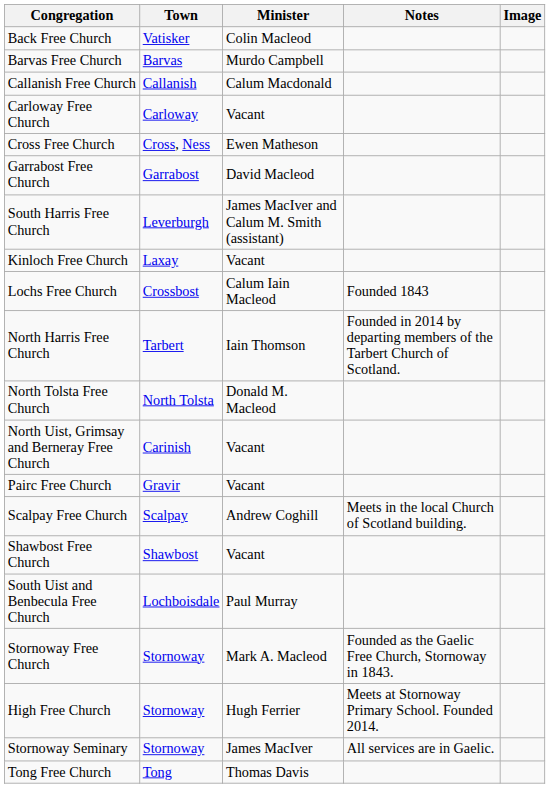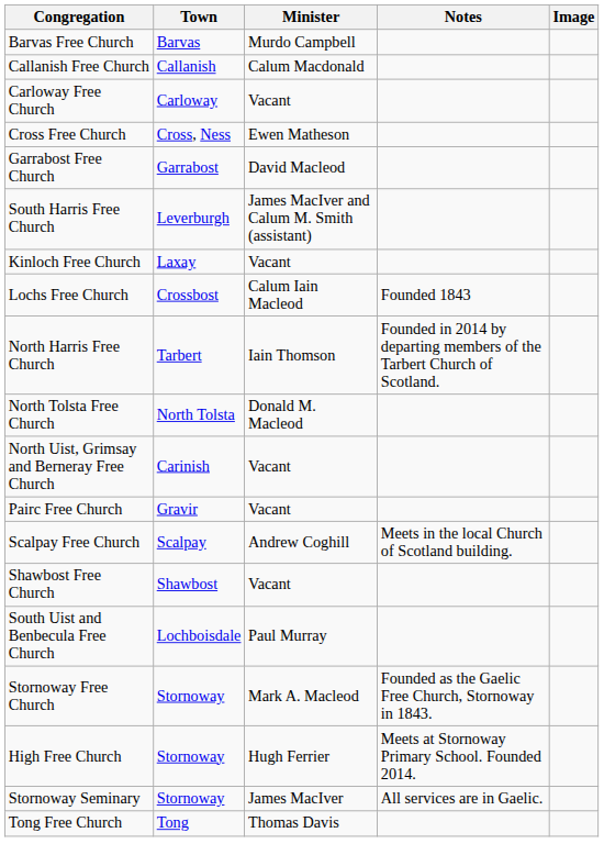- row: Back Free Church | Vatisker | Colin Macleod
